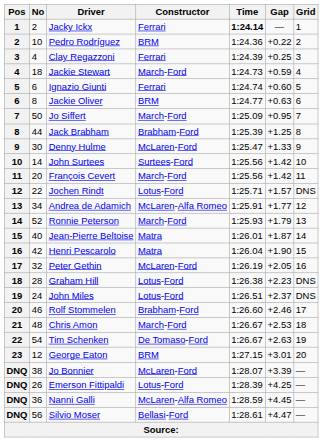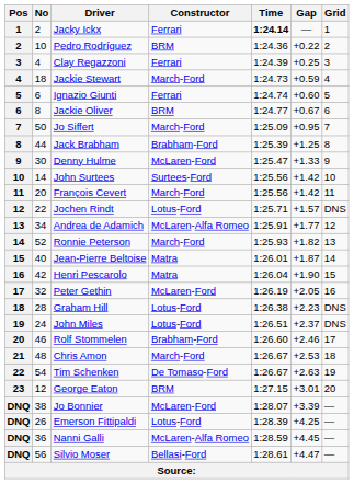Jackie Oliver | Gap: +0.63 -> +0.67
Ronnie Peterson | Gap: +1.79 -> +1.82
